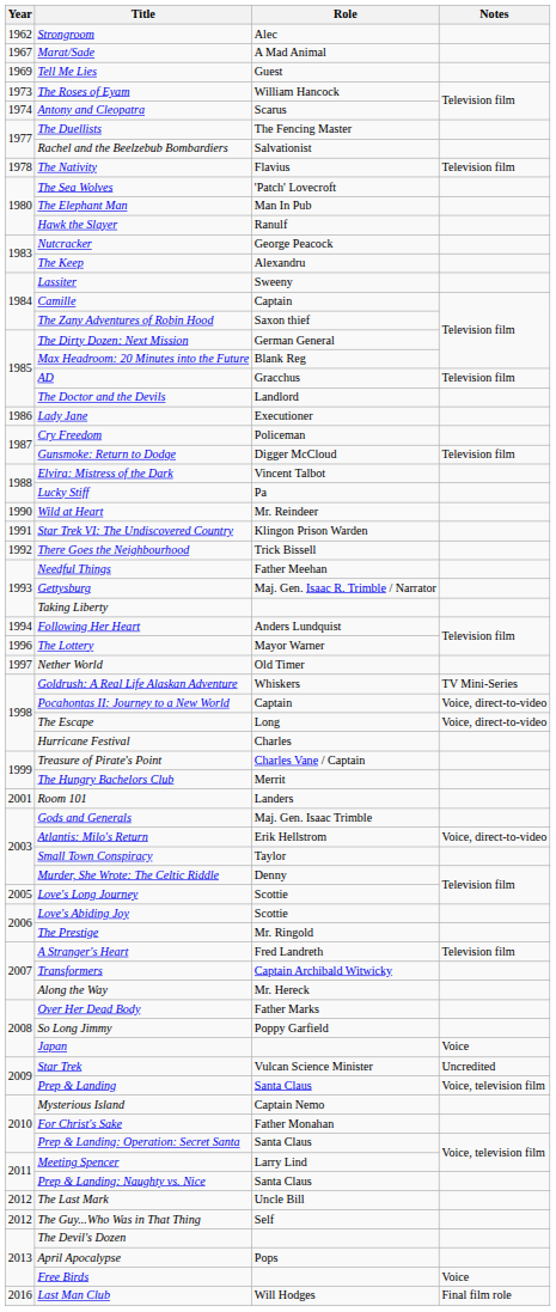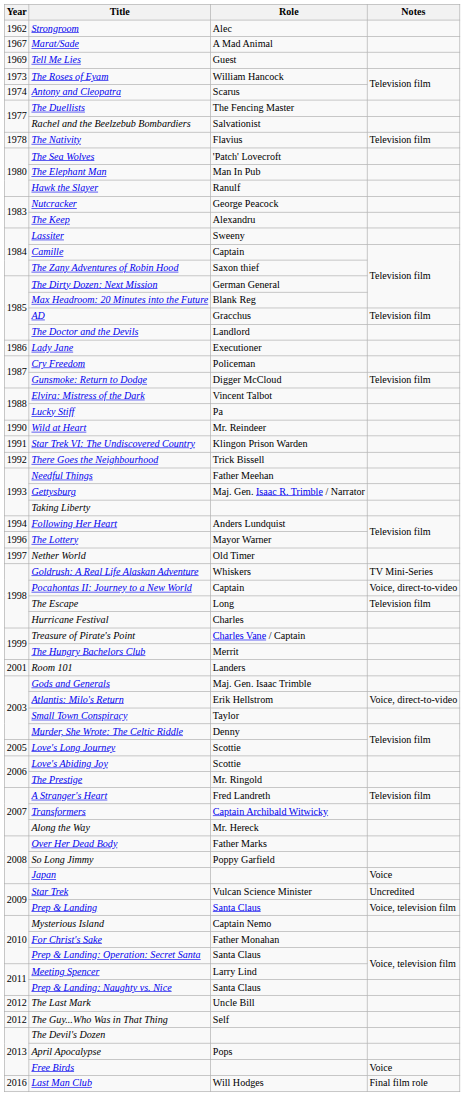The Escape | Notes: Voice, direct-to-video -> Television film
